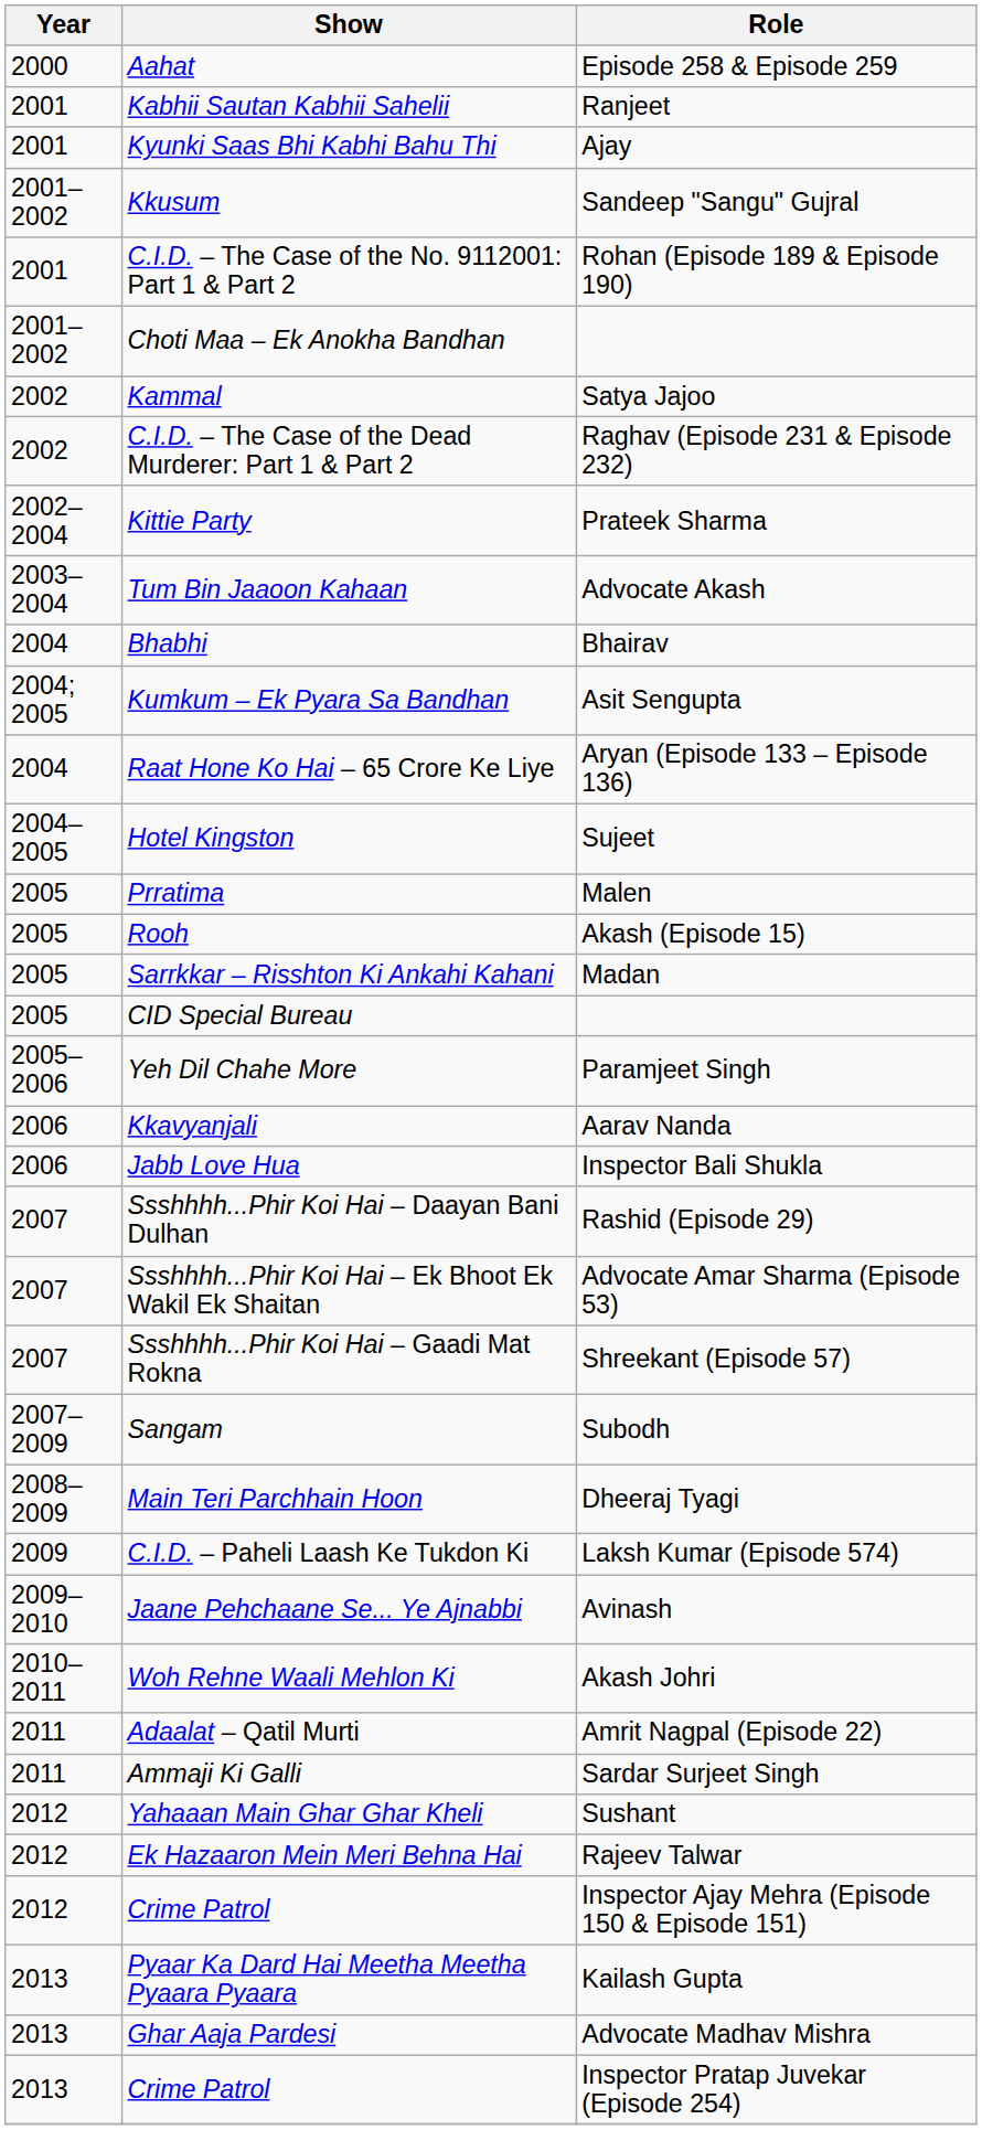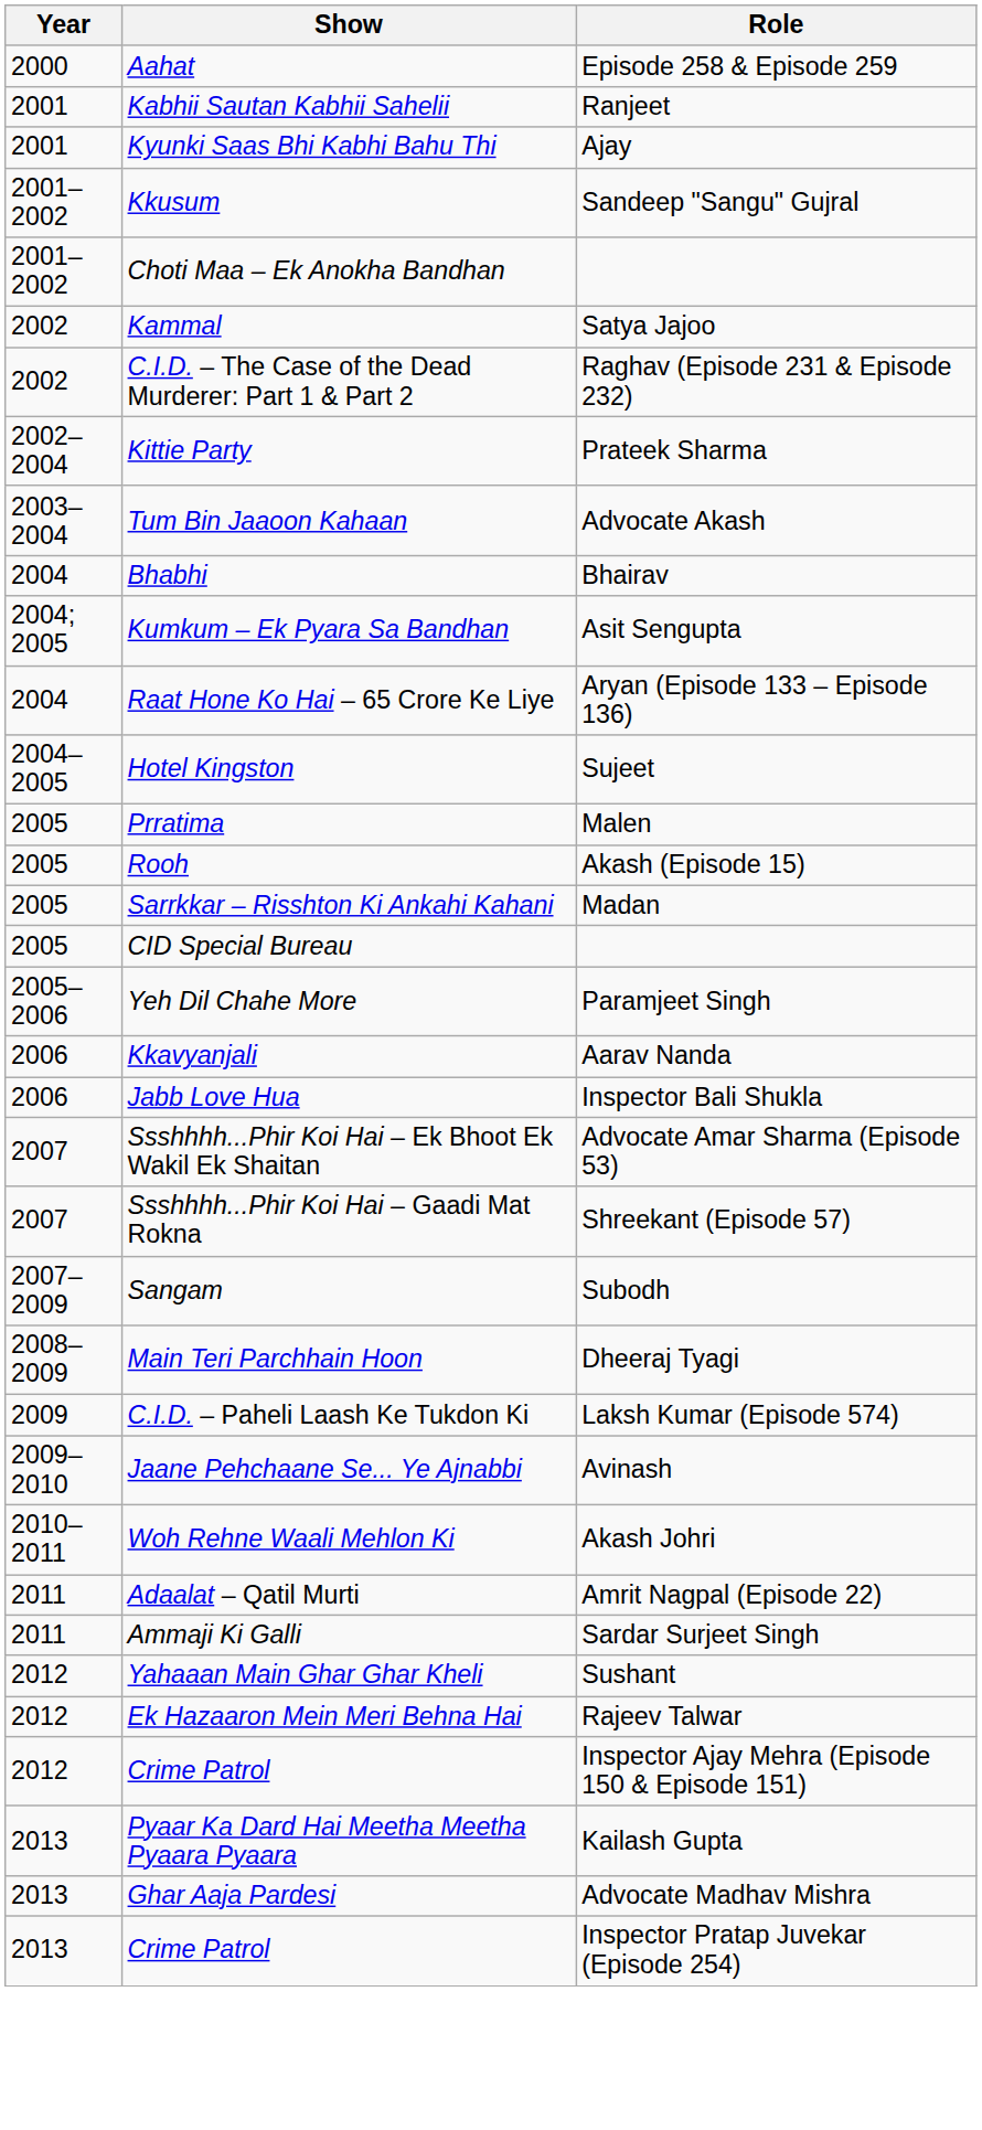- row: 2001 | C.I.D. – The Case of the No. 9112001: Part 1 & Part 2 | Rohan (Episode 189 & Episode 190)
- row: 2007 | Ssshhhh...Phir Koi Hai – Daayan Bani Dulhan | Rashid (Episode 29)
